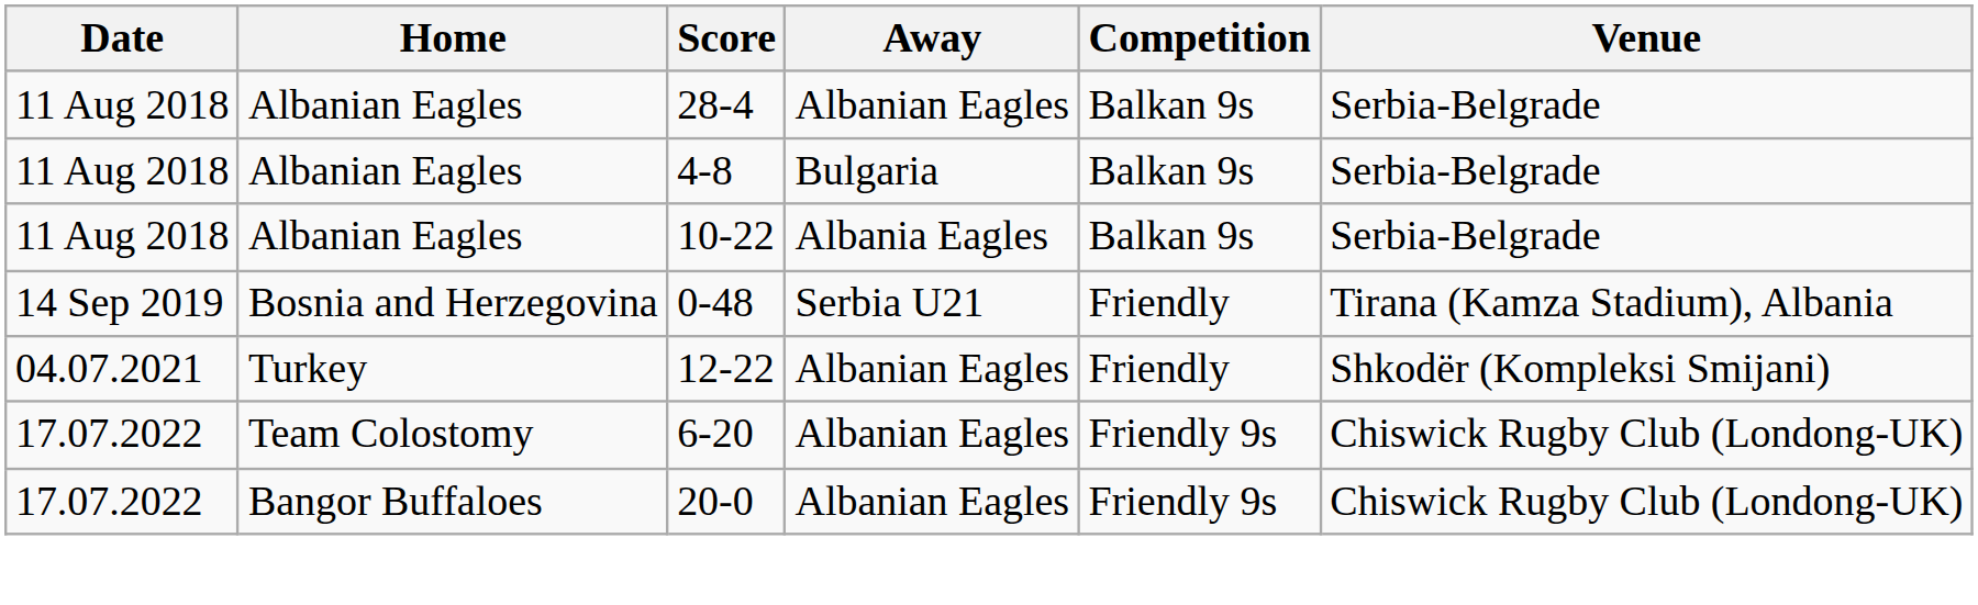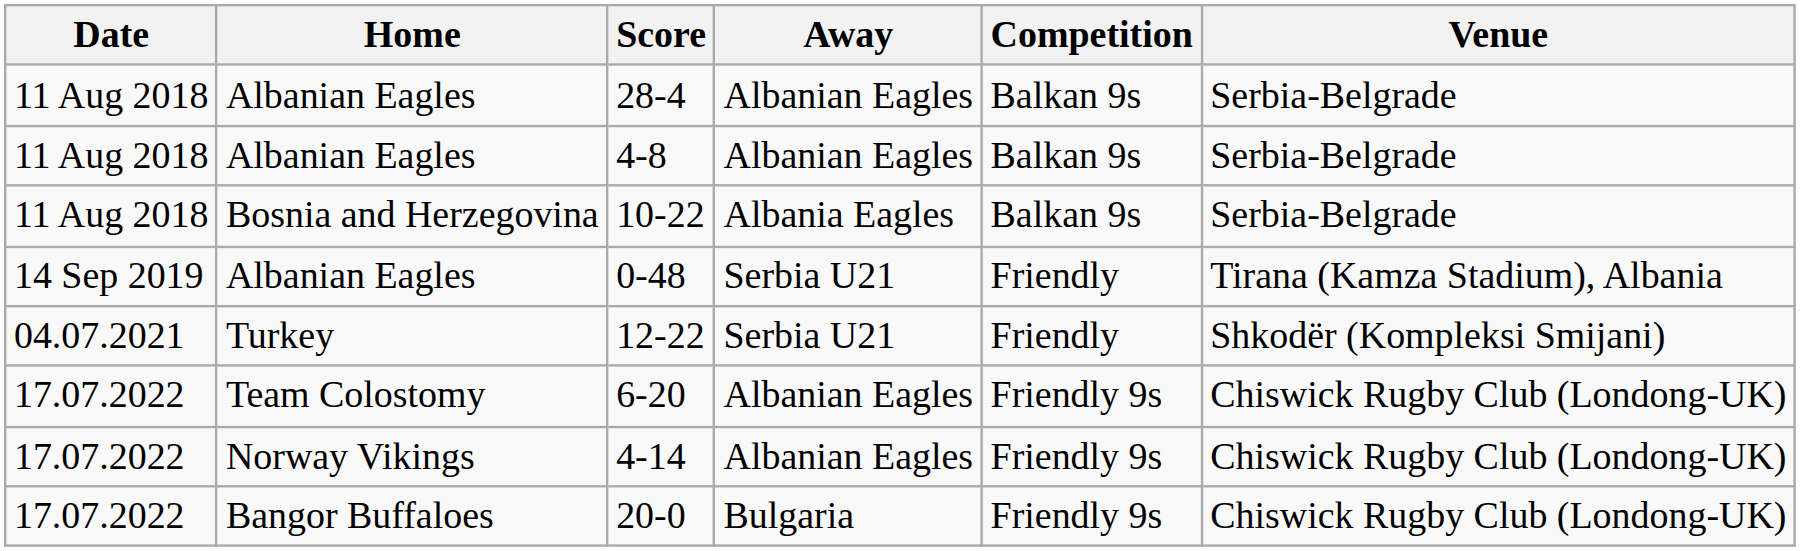4-8 | Away: Bulgaria -> Albanian Eagles
10-22 | Home: Albanian Eagles -> Bosnia and Herzegovina
0-48 | Home: Bosnia and Herzegovina -> Albanian Eagles
12-22 | Away: Albanian Eagles -> Serbia U21
+ row: 17.07.2022 | Norway Vikings | 4-14 | Albanian Eagles | Friendly 9s | Chiswick Rugby Club (Londong-UK)
20-0 | Away: Albanian Eagles -> Bulgaria
